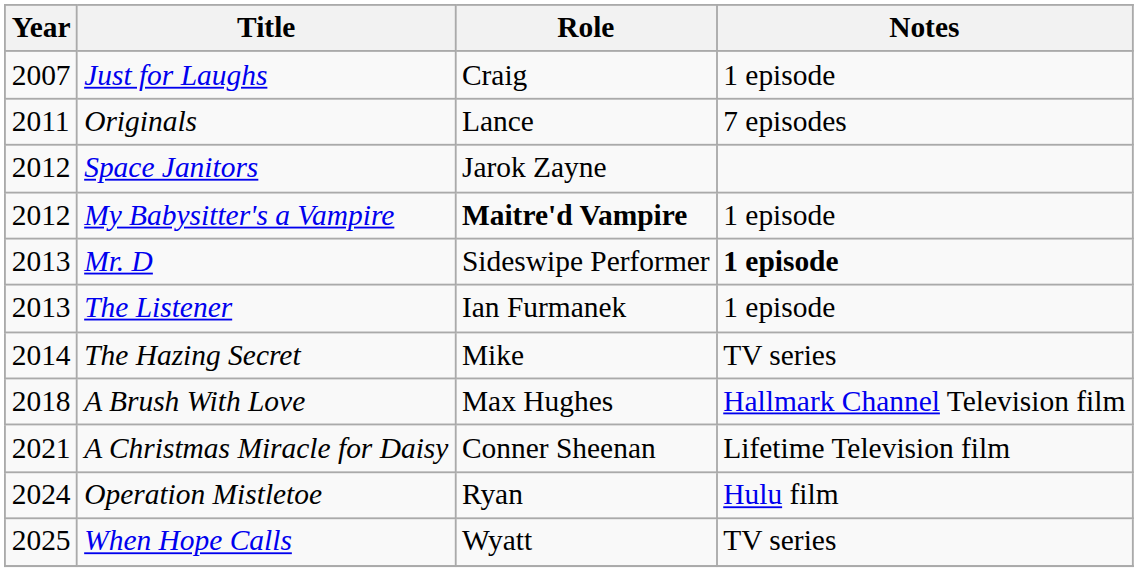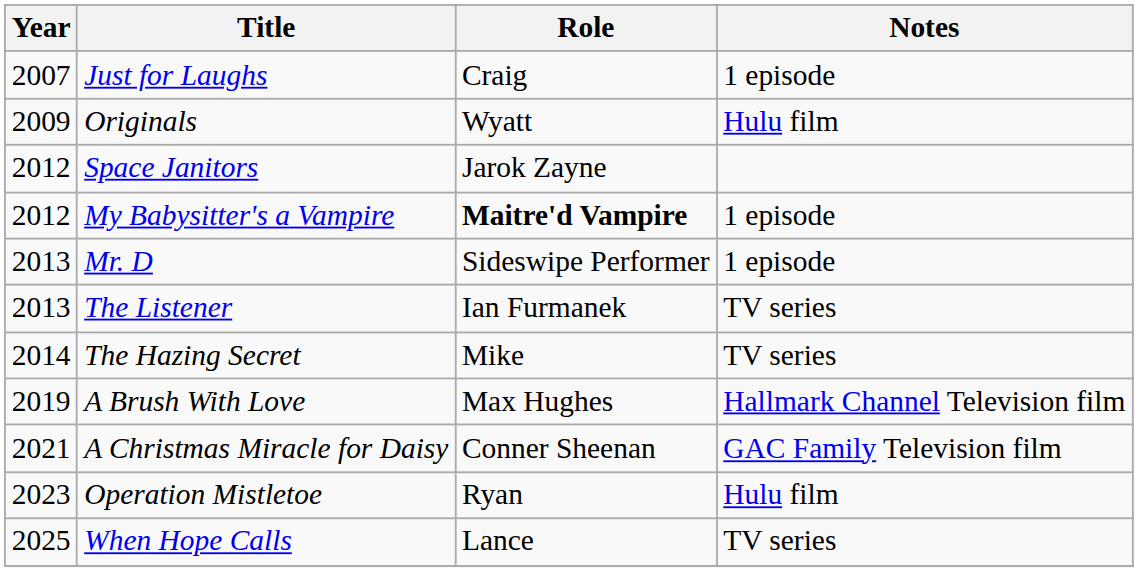Originals | Year: 2011 -> 2009
Originals | Role: Lance -> Wyatt
Originals | Notes: 7 episodes -> Hulu film
Mr. D | Notes: bold -> normal
The Listener | Notes: 1 episode -> TV series
A Brush With Love | Year: 2018 -> 2019
A Christmas Miracle for Daisy | Notes: Lifetime Television film -> GAC Family Television film
Operation Mistletoe | Year: 2024 -> 2023
When Hope Calls | Role: Wyatt -> Lance
